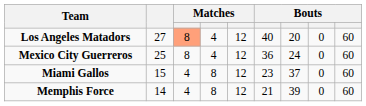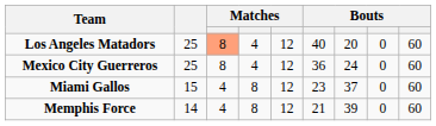Los Angeles Matadors | column 2: 27 -> 25
